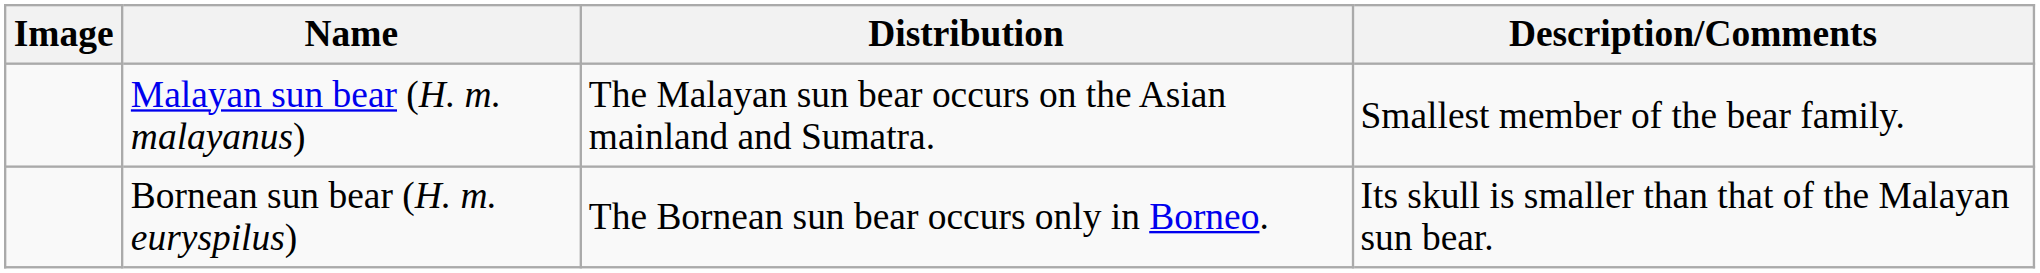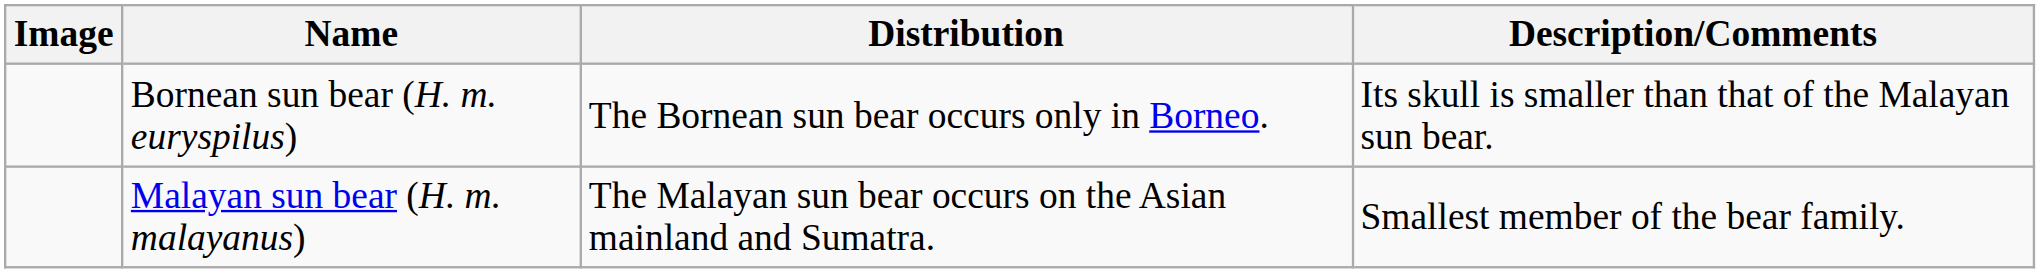rows swapped: Malayan sun bear (H. m. malayanus) <-> Bornean sun bear (H. m. euryspilus)
